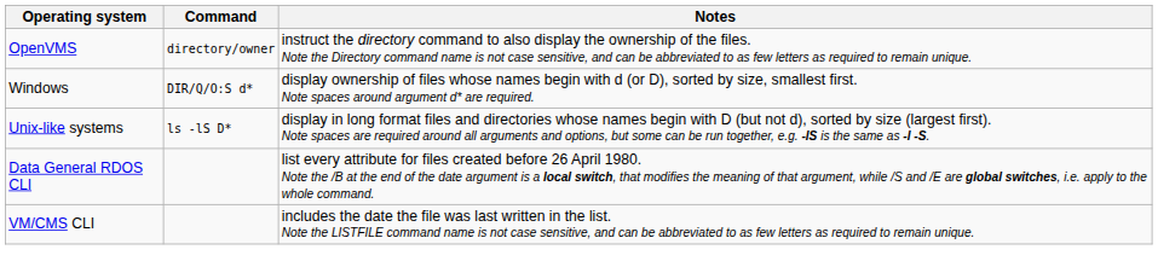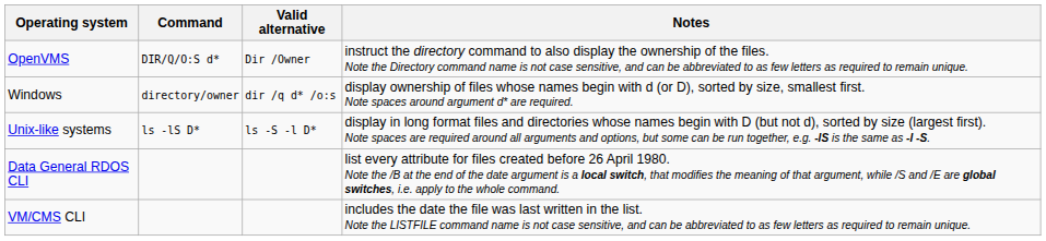+ column: Valid alternative | Dir /Owner | dir /q d* /o:s | ls -S -l D*
OpenVMS | Command: directory/owner -> DIR/Q/O:S d*
Windows | Command: DIR/Q/O:S d* -> directory/owner
